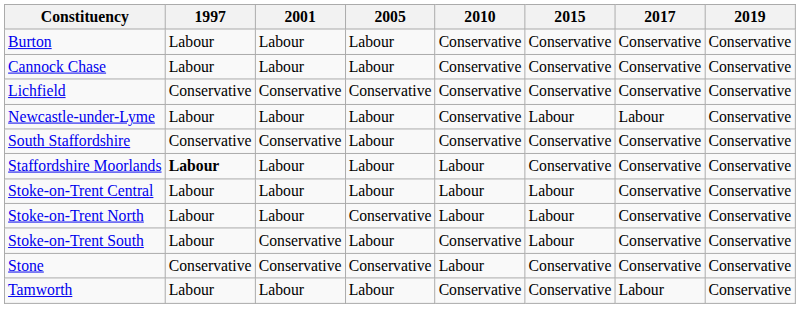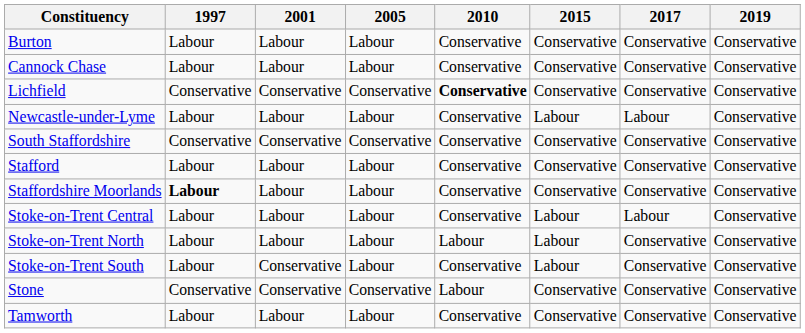Lichfield | 2010: normal -> bold
South Staffordshire | 2005: Labour -> Conservative
+ row: Stafford | Labour | Labour | Labour | Conservative | Conservative | Conservative | Conservative
Staffordshire Moorlands | 2010: Labour -> Conservative
Stoke-on-Trent Central | 2010: Labour -> Conservative
Stoke-on-Trent Central | 2017: Conservative -> Labour
Stoke-on-Trent North | 2005: Conservative -> Labour
Tamworth | 2017: Labour -> Conservative
